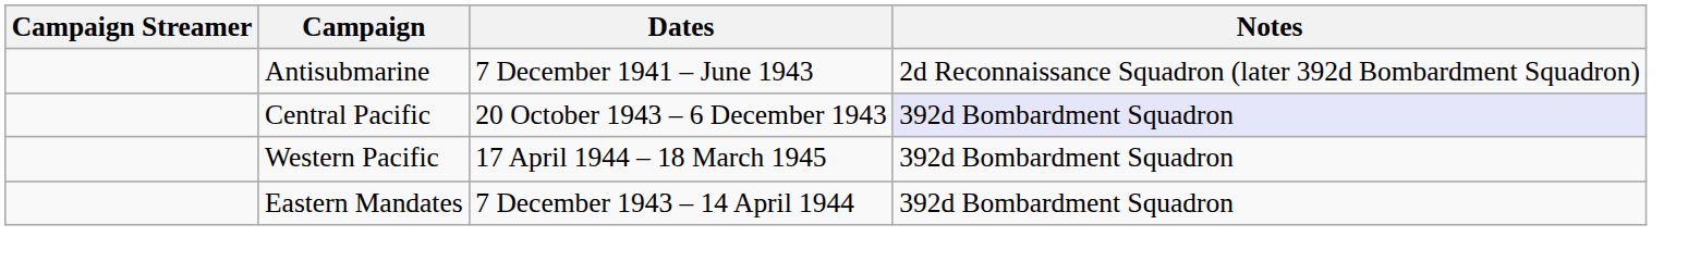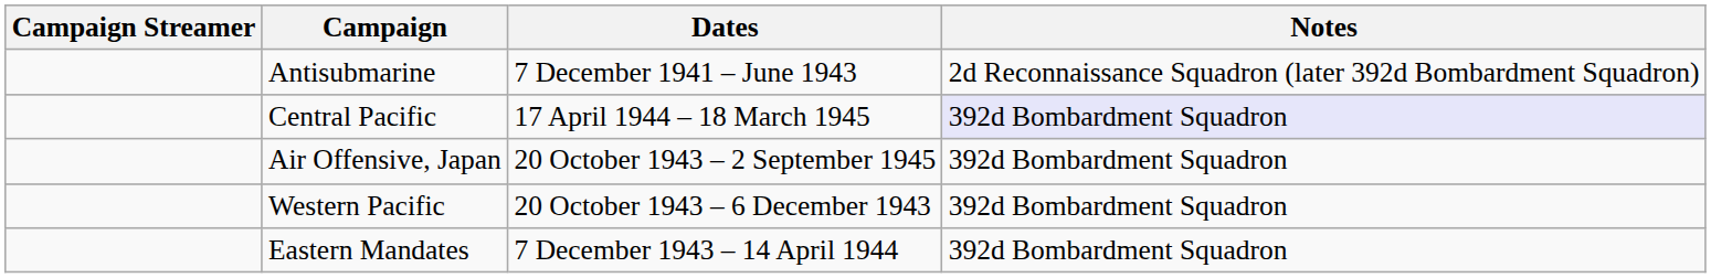Central Pacific | Dates: 20 October 1943 – 6 December 1943 -> 17 April 1944 – 18 March 1945
+ row: Air Offensive, Japan | 20 October 1943 – 2 September 1945 | 392d Bombardment Squadron
Western Pacific | Dates: 17 April 1944 – 18 March 1945 -> 20 October 1943 – 6 December 1943
